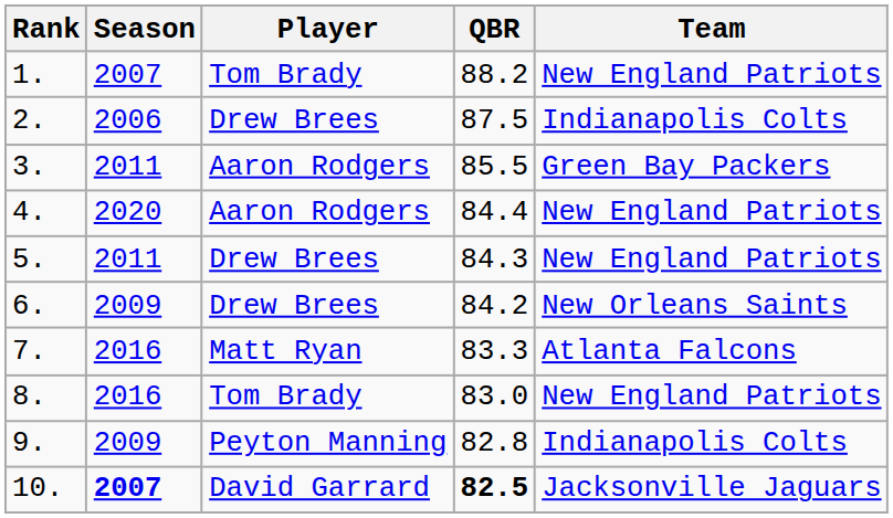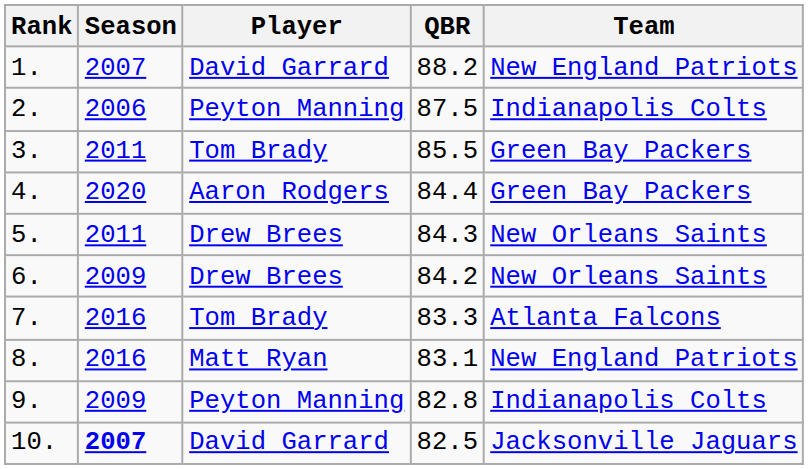1. | Player: Tom Brady -> David Garrard
2. | Player: Drew Brees -> Peyton Manning
3. | Player: Aaron Rodgers -> Tom Brady
4. | Team: New England Patriots -> Green Bay Packers
5. | Team: New England Patriots -> New Orleans Saints
7. | Player: Matt Ryan -> Tom Brady
8. | Player: Tom Brady -> Matt Ryan
8. | QBR: 83.0 -> 83.1
10. | QBR: bold -> normal
